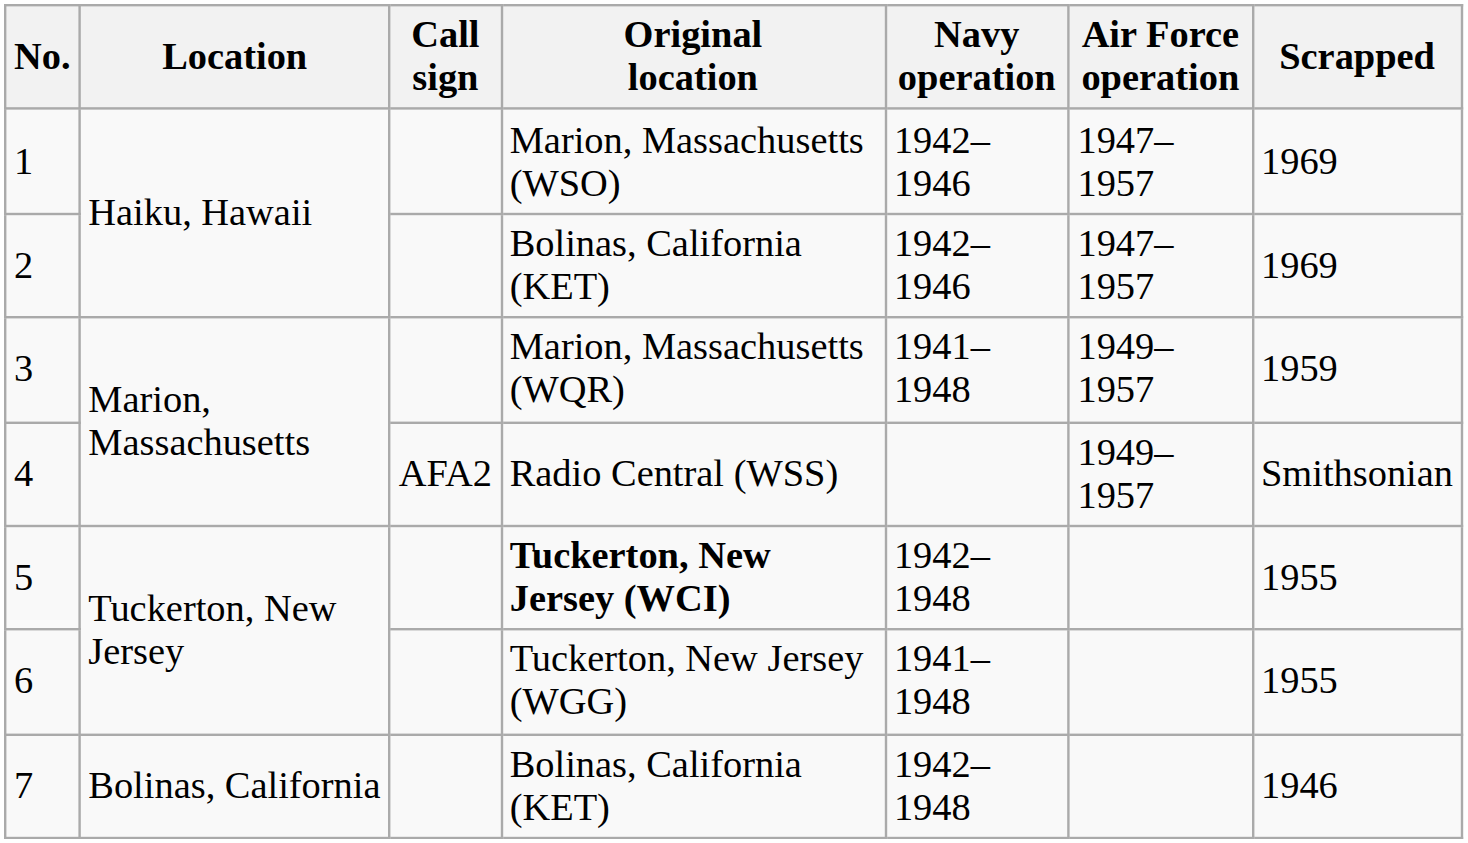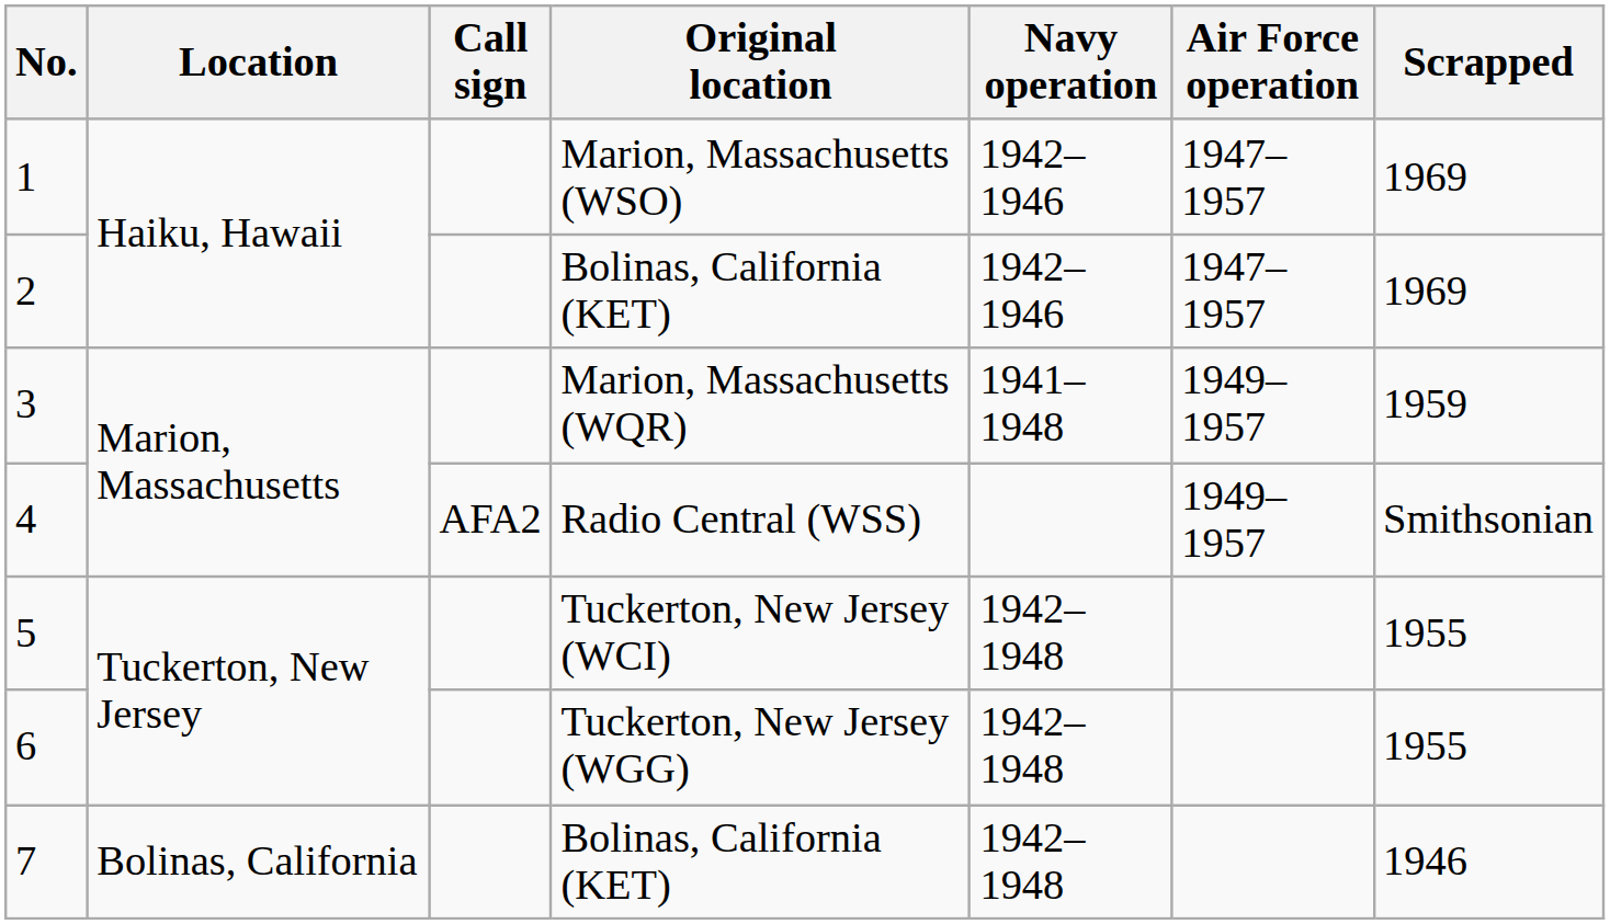5 | Original location: bold -> normal
6 | Navy operation: 1941–1948 -> 1942–1948
